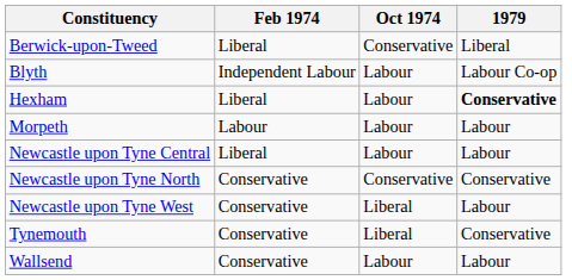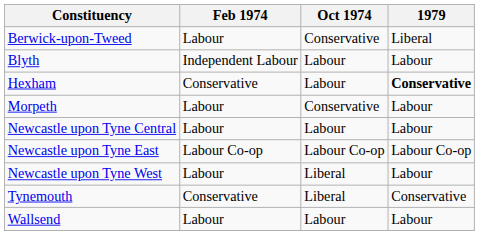Berwick-upon-Tweed | Feb 1974: Liberal -> Labour
Blyth | 1979: Labour Co-op -> Labour
Hexham | Feb 1974: Liberal -> Conservative
Morpeth | Oct 1974: Labour -> Conservative
Newcastle upon Tyne Central | Feb 1974: Liberal -> Labour
+ row: Newcastle upon Tyne East | Labour Co-op | Labour Co-op | Labour Co-op
- row: Newcastle upon Tyne North | Conservative | Conservative | Conservative
Newcastle upon Tyne West | Feb 1974: Conservative -> Labour
Wallsend | Feb 1974: Conservative -> Labour
